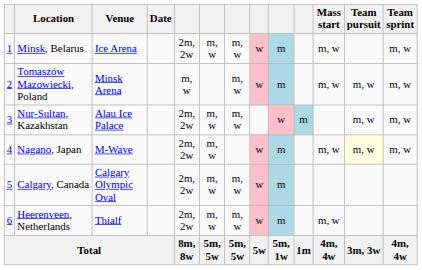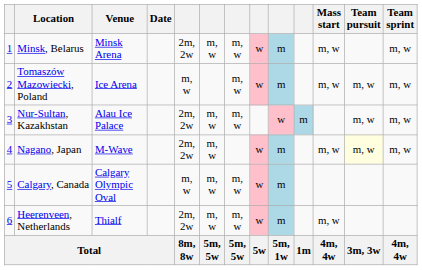Minsk, Belarus | Venue: Ice Arena -> Minsk Arena
Tomaszów Mazowiecki, Poland | Venue: Minsk Arena -> Ice Arena
Calgary, Canada | column 5: 2m, 2w -> m, w
